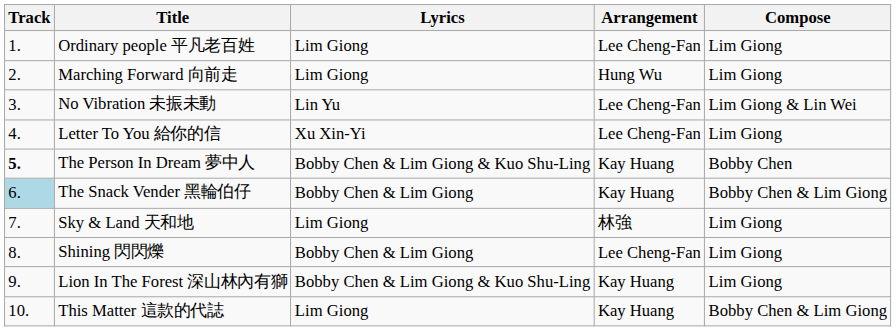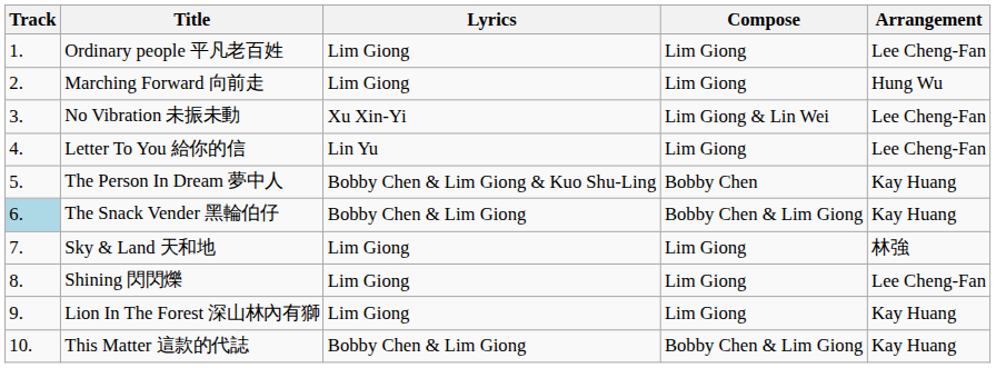columns swapped: Compose <-> Arrangement
No Vibration 未振未動 | Lyrics: Lin Yu -> Xu Xin-Yi
Letter To You 給你的信 | Lyrics: Xu Xin-Yi -> Lin Yu
The Person In Dream 夢中人 | Track: bold -> normal
Shining 閃閃爍 | Lyrics: Bobby Chen & Lim Giong -> Lim Giong
Lion In The Forest 深山林內有獅 | Lyrics: Bobby Chen & Lim Giong & Kuo Shu-Ling -> Lim Giong
This Matter 這款的代誌 | Lyrics: Lim Giong -> Bobby Chen & Lim Giong
